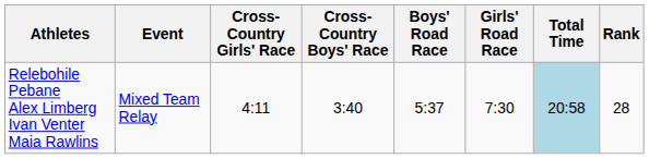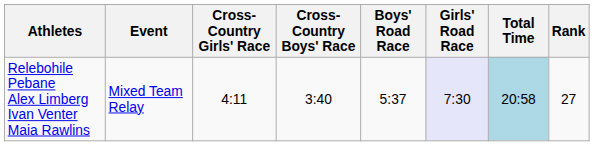Relebohile Pebane Alex Limberg Ivan Venter Maia Rawlins | Girls' Road Race: no background -> lavender background
Relebohile Pebane Alex Limberg Ivan Venter Maia Rawlins | Rank: 28 -> 27
